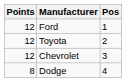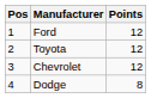columns swapped: Pos <-> Points
